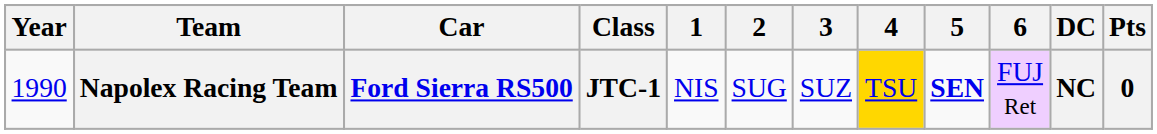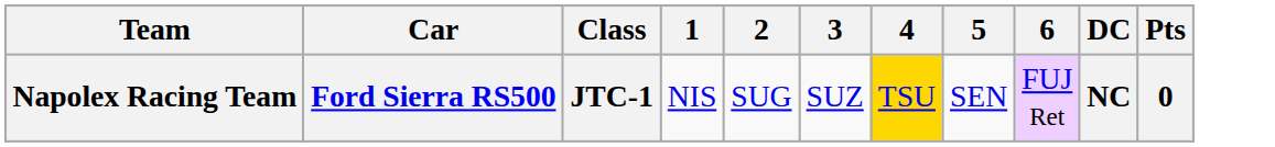- column: Year | 1990
Napolex Racing Team | 5: bold -> normal
